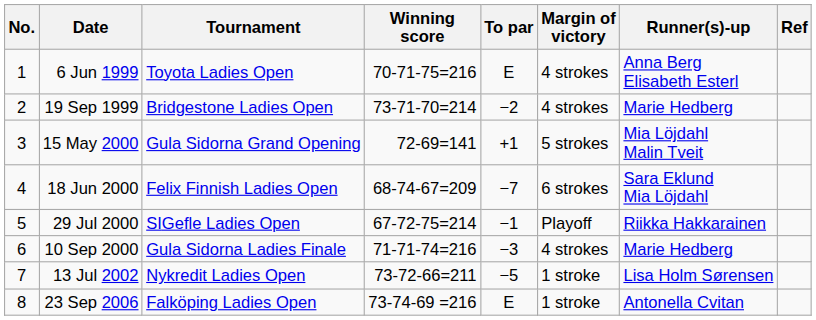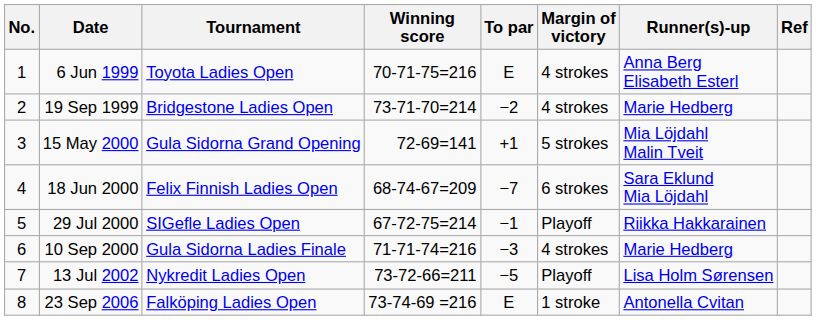13 Jul 2002 | Margin of victory: 1 stroke -> Playoff
